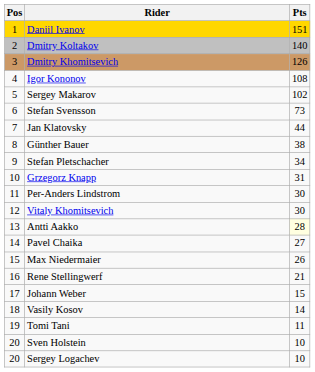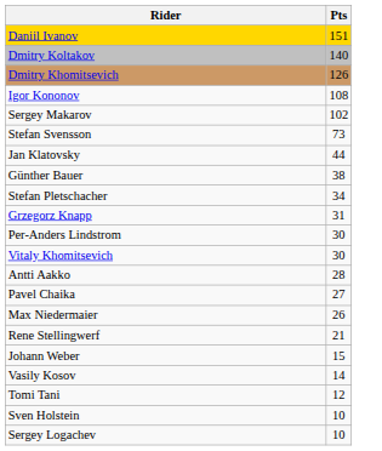- column: Pos | 1 | 2 | 3 | 4 | 5 | 6 | 7 | 8 | 9 | 10 | 11 | 12 | 13 | 14 | 15 | 16 | 17 | 18 | 19 | 20 | 20
Antti Aakko | Pts: lightyellow background -> no background
Tomi Tani | Pts: 11 -> 12
